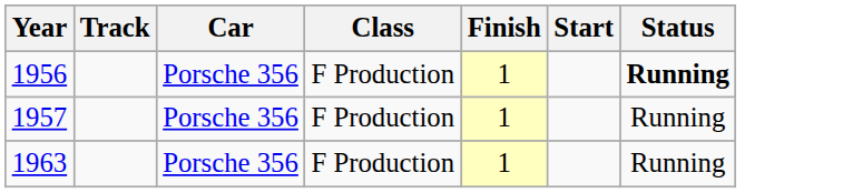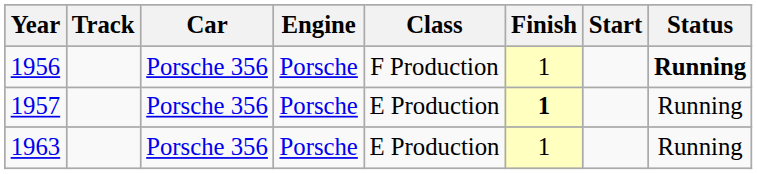+ column: Engine | Porsche | Porsche | Porsche
1957 | Class: F Production -> E Production
1957 | Finish: normal -> bold
1963 | Class: F Production -> E Production
